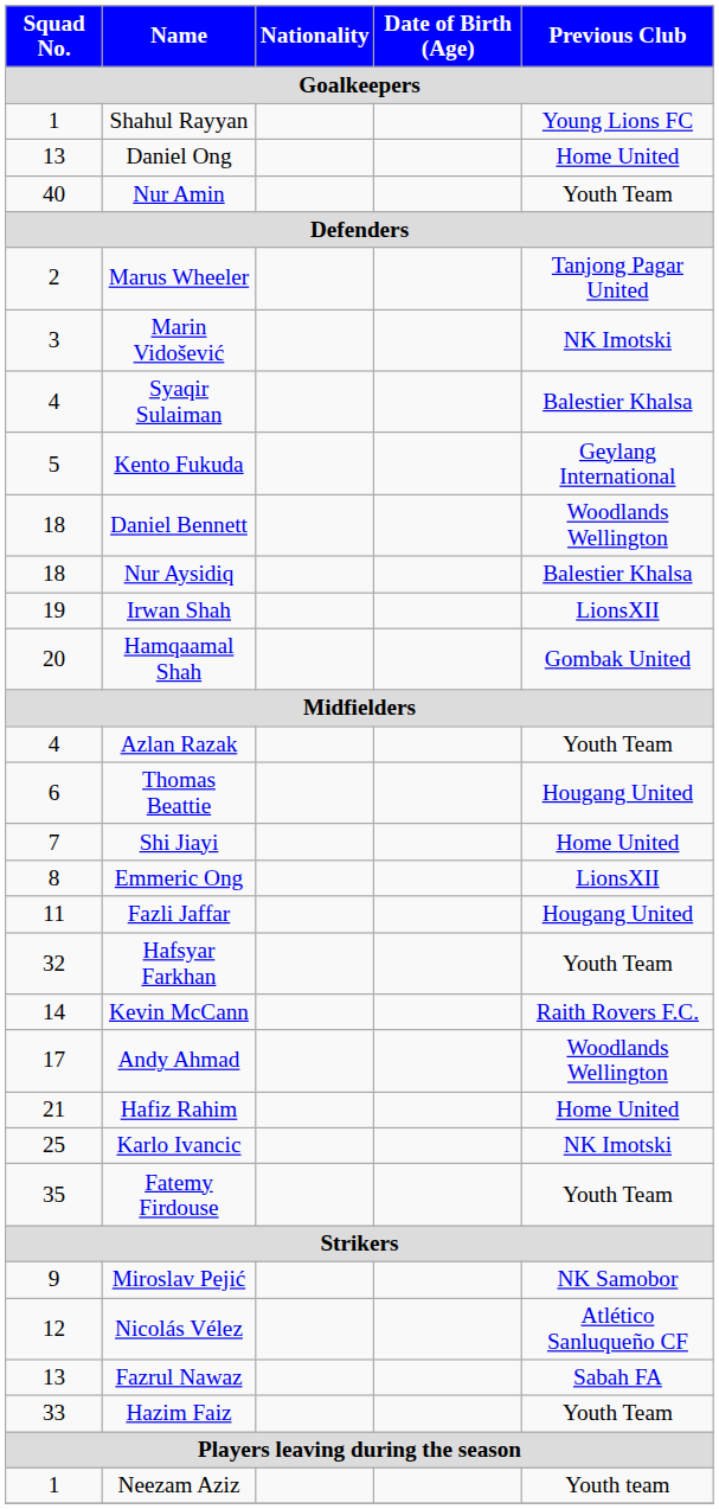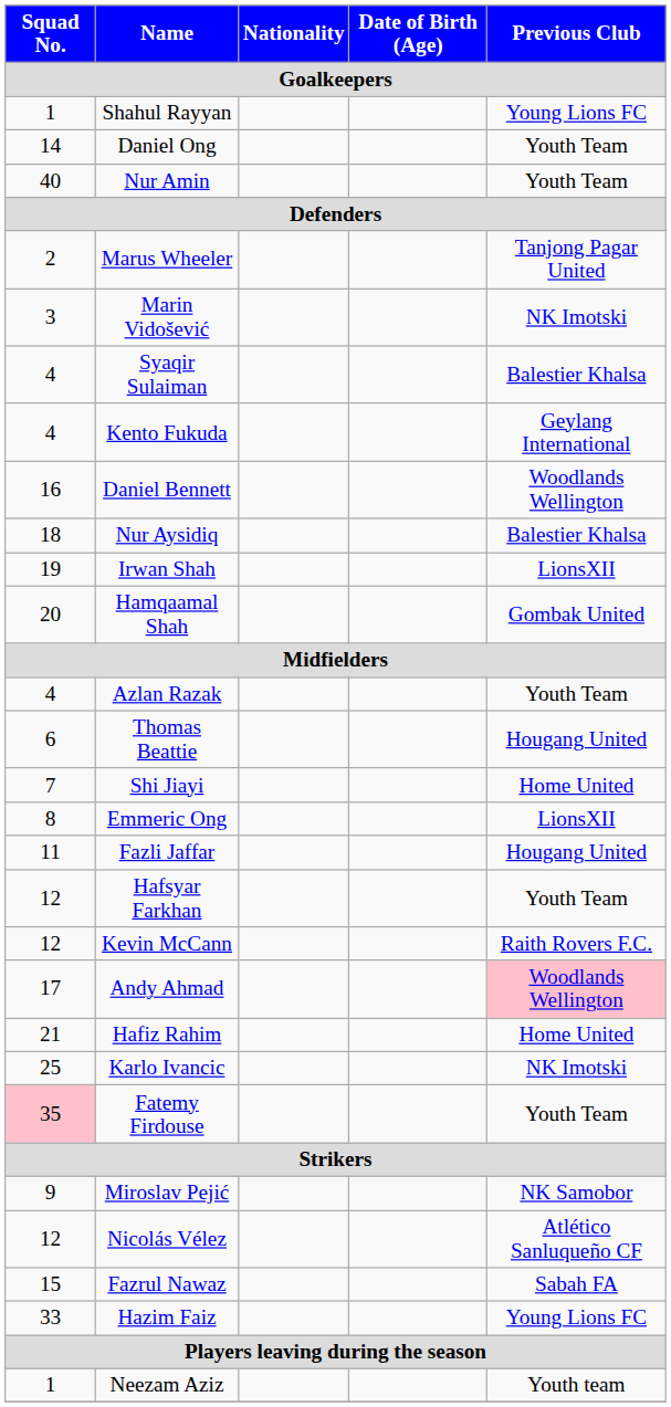Daniel Ong | Squad No.: 13 -> 14
Daniel Ong | Previous Club: Home United -> Youth Team
Kento Fukuda | Squad No.: 5 -> 4
Daniel Bennett | Squad No.: 18 -> 16
Hafsyar Farkhan | Squad No.: 32 -> 12
Kevin McCann | Squad No.: 14 -> 12
Andy Ahmad | Previous Club: no background -> pink background
Fatemy Firdouse | Squad No.: no background -> pink background
Fazrul Nawaz | Squad No.: 13 -> 15
Hazim Faiz | Previous Club: Youth Team -> Young Lions FC
